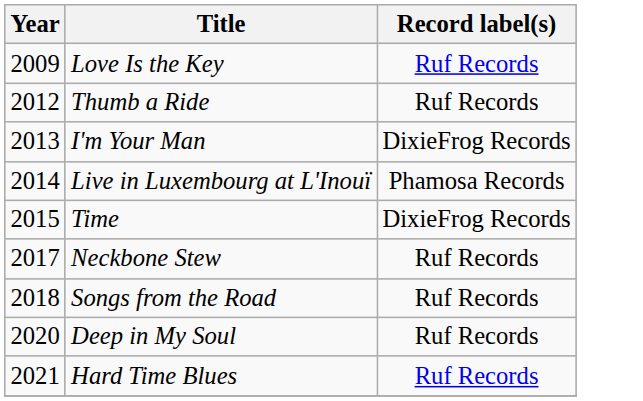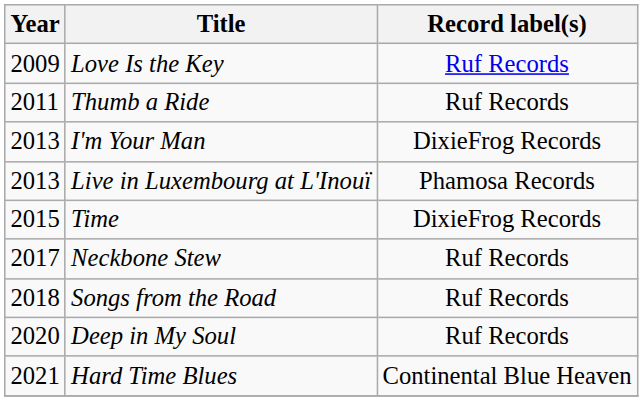Thumb a Ride | Year: 2012 -> 2011
Live in Luxembourg at L'Inouï | Year: 2014 -> 2013
Hard Time Blues | Record label(s): Ruf Records -> Continental Blue Heaven
